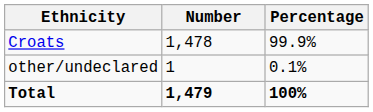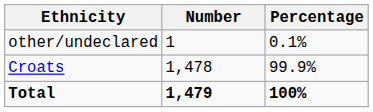rows swapped: Croats <-> other/undeclared
